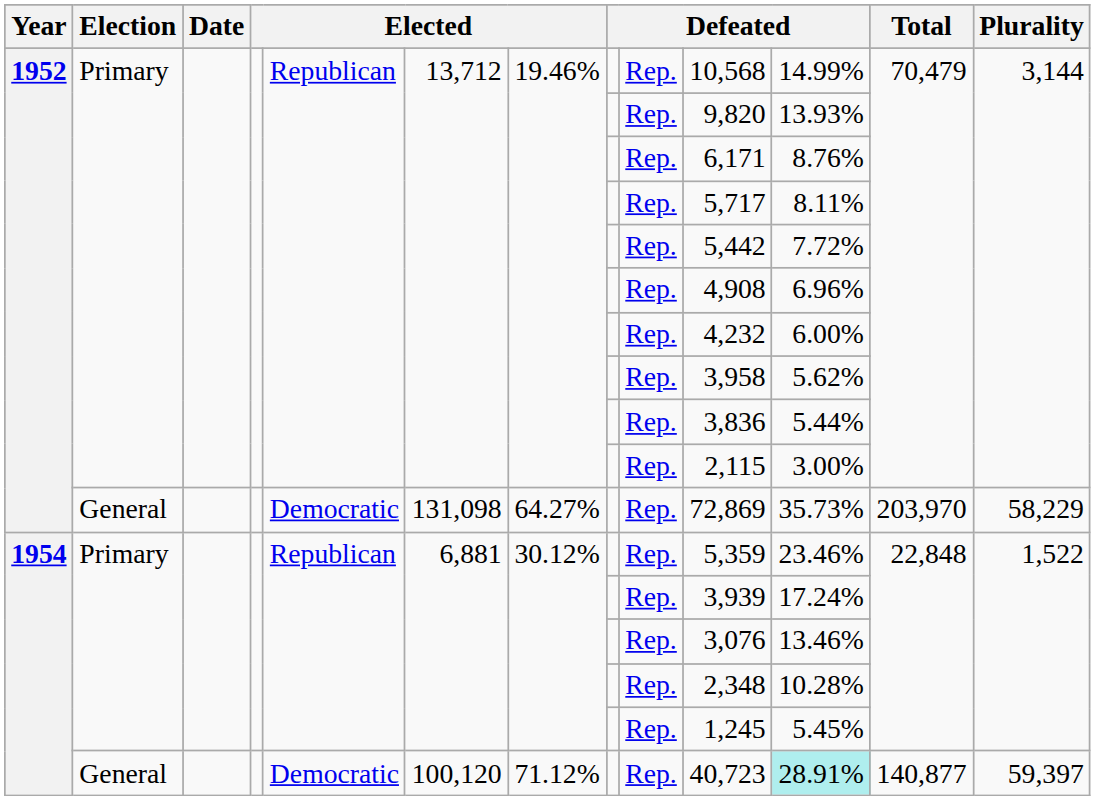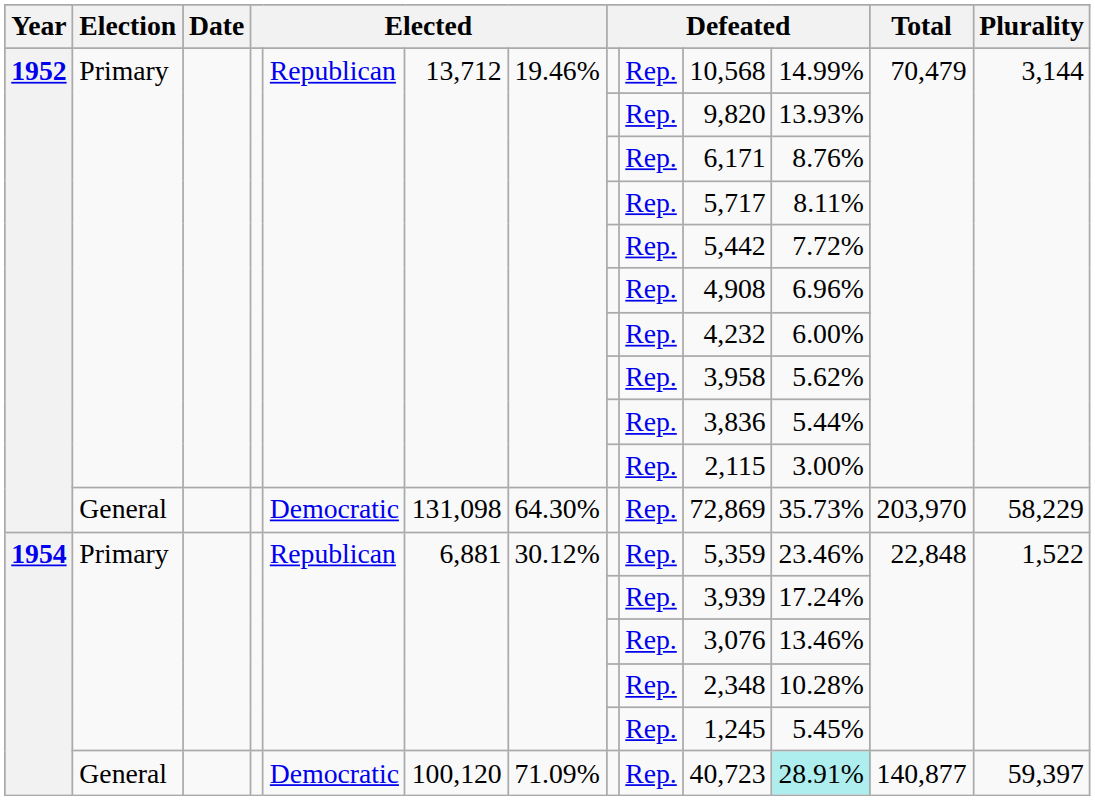1952 / General | column 7: 64.27% -> 64.30%
1954 / General | column 7: 71.12% -> 71.09%
